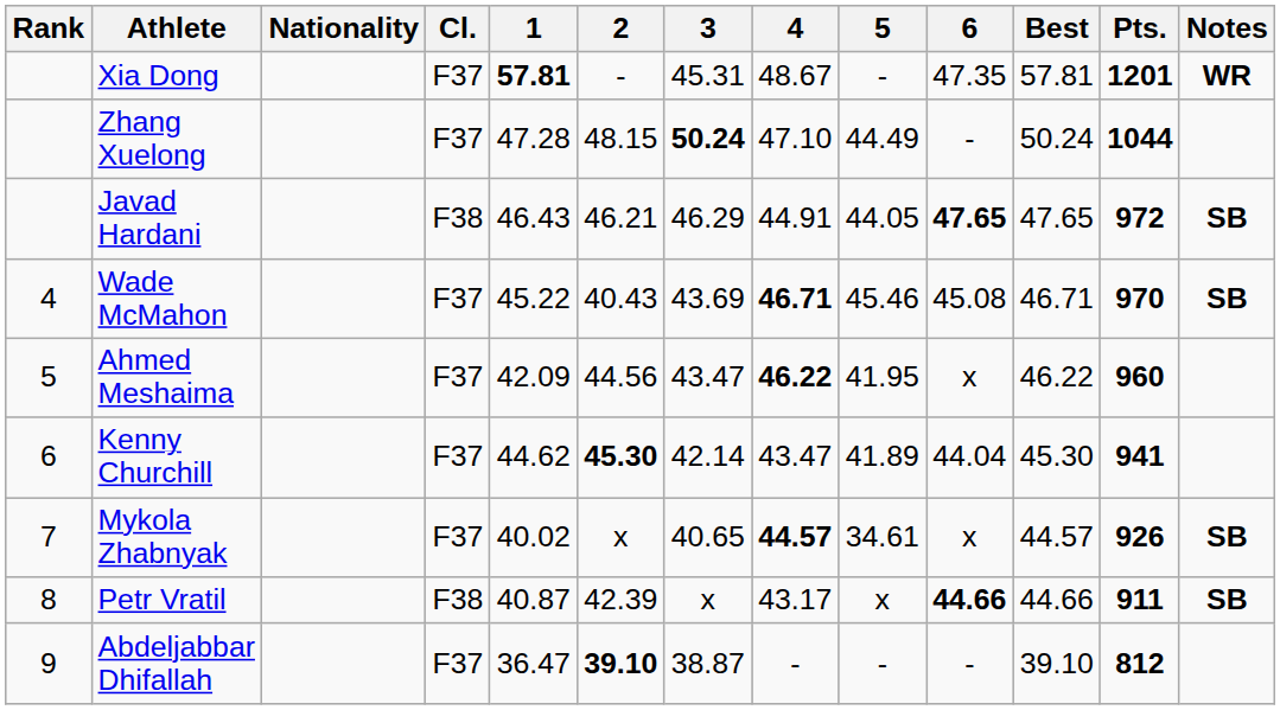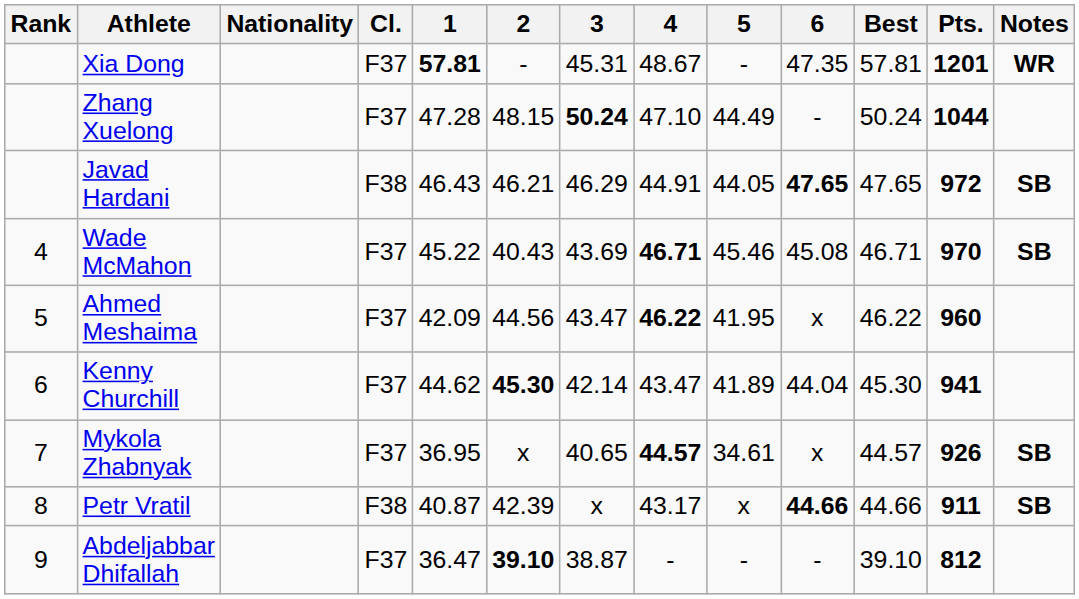Mykola Zhabnyak | 1: 40.02 -> 36.95
